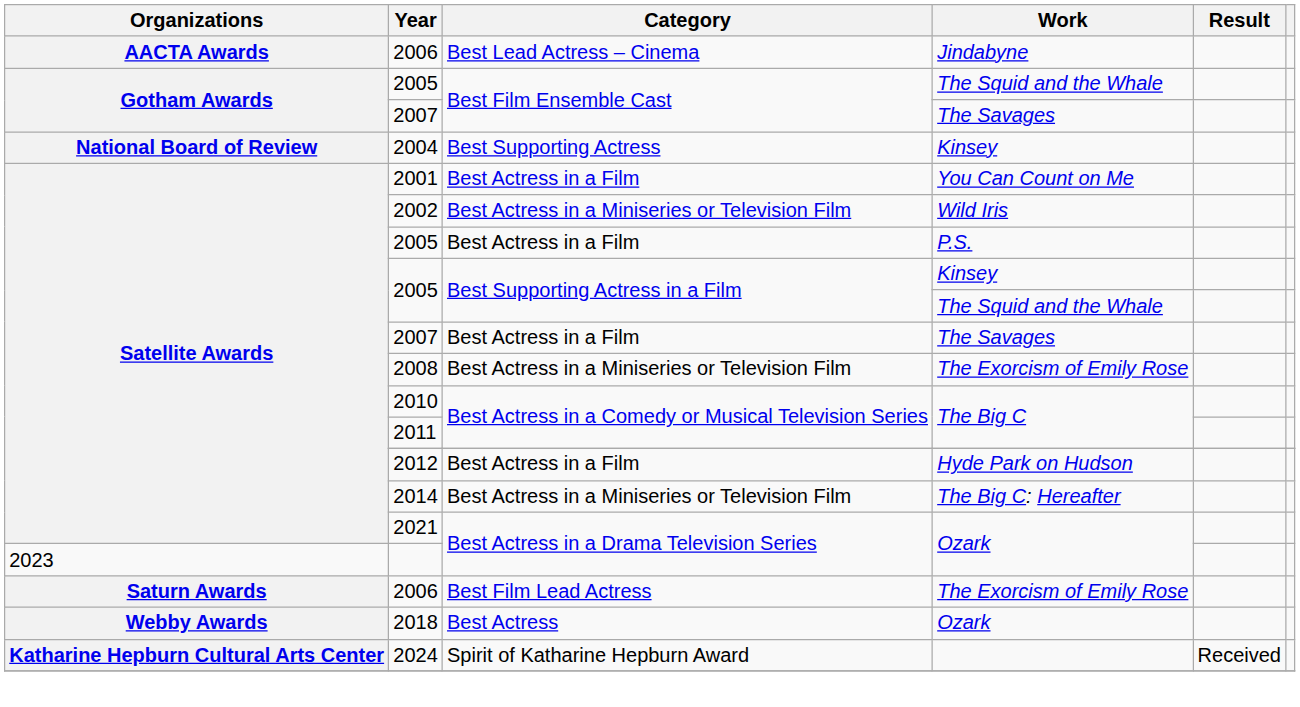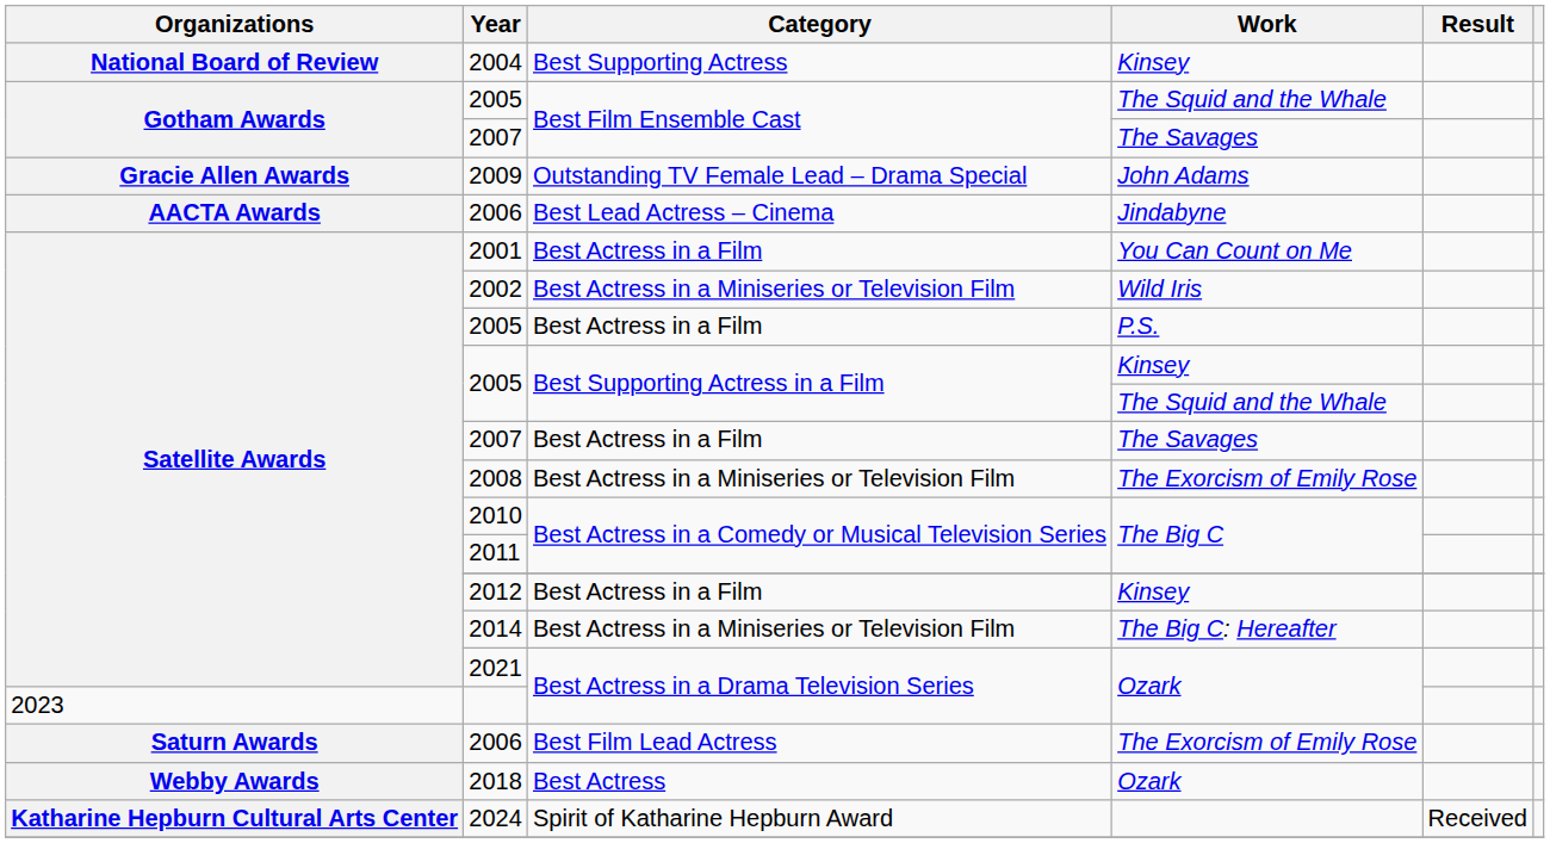rows swapped: 2006 / Best Lead Actress – Cinema <-> 2004
+ row: Gracie Allen Awards | 2009 | Outstanding TV Female Lead – Drama Special | John Adams
2012 | Work: Hyde Park on Hudson -> Kinsey
